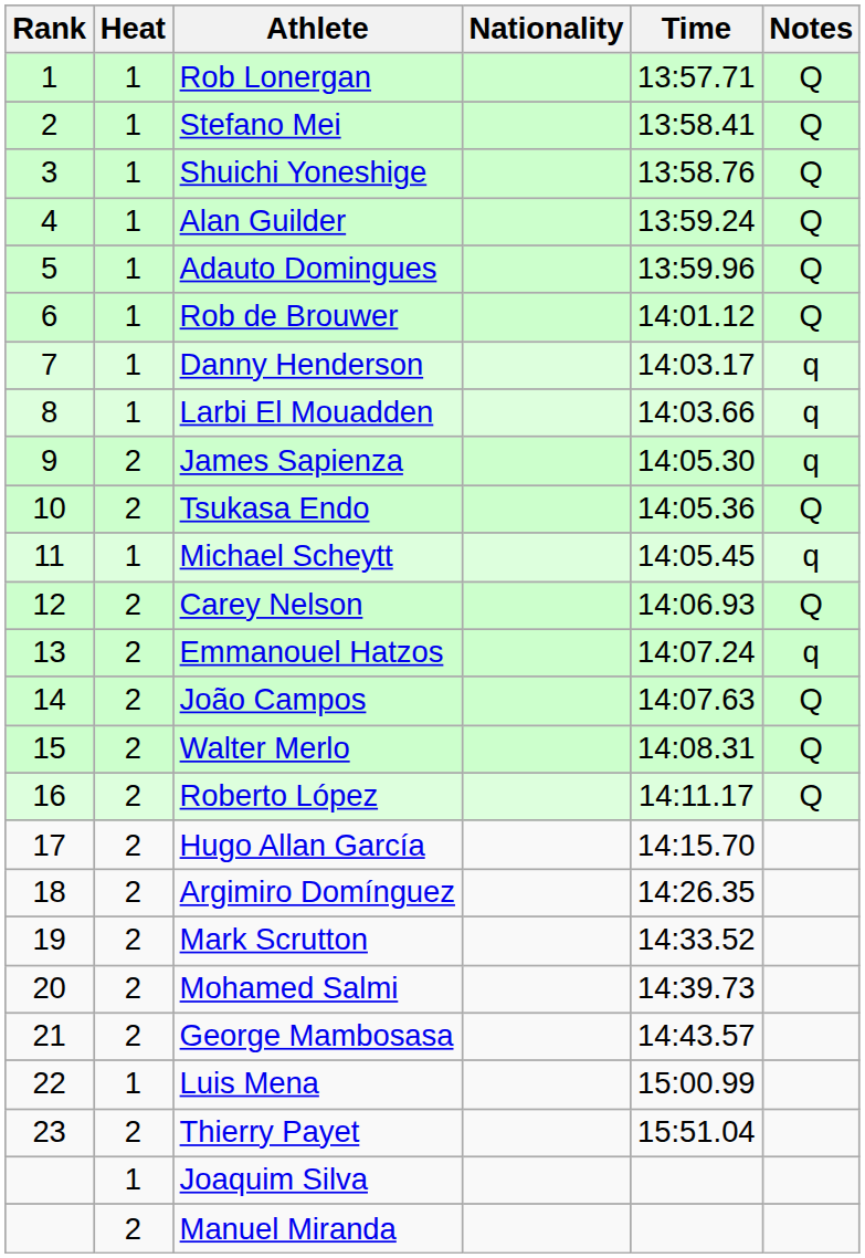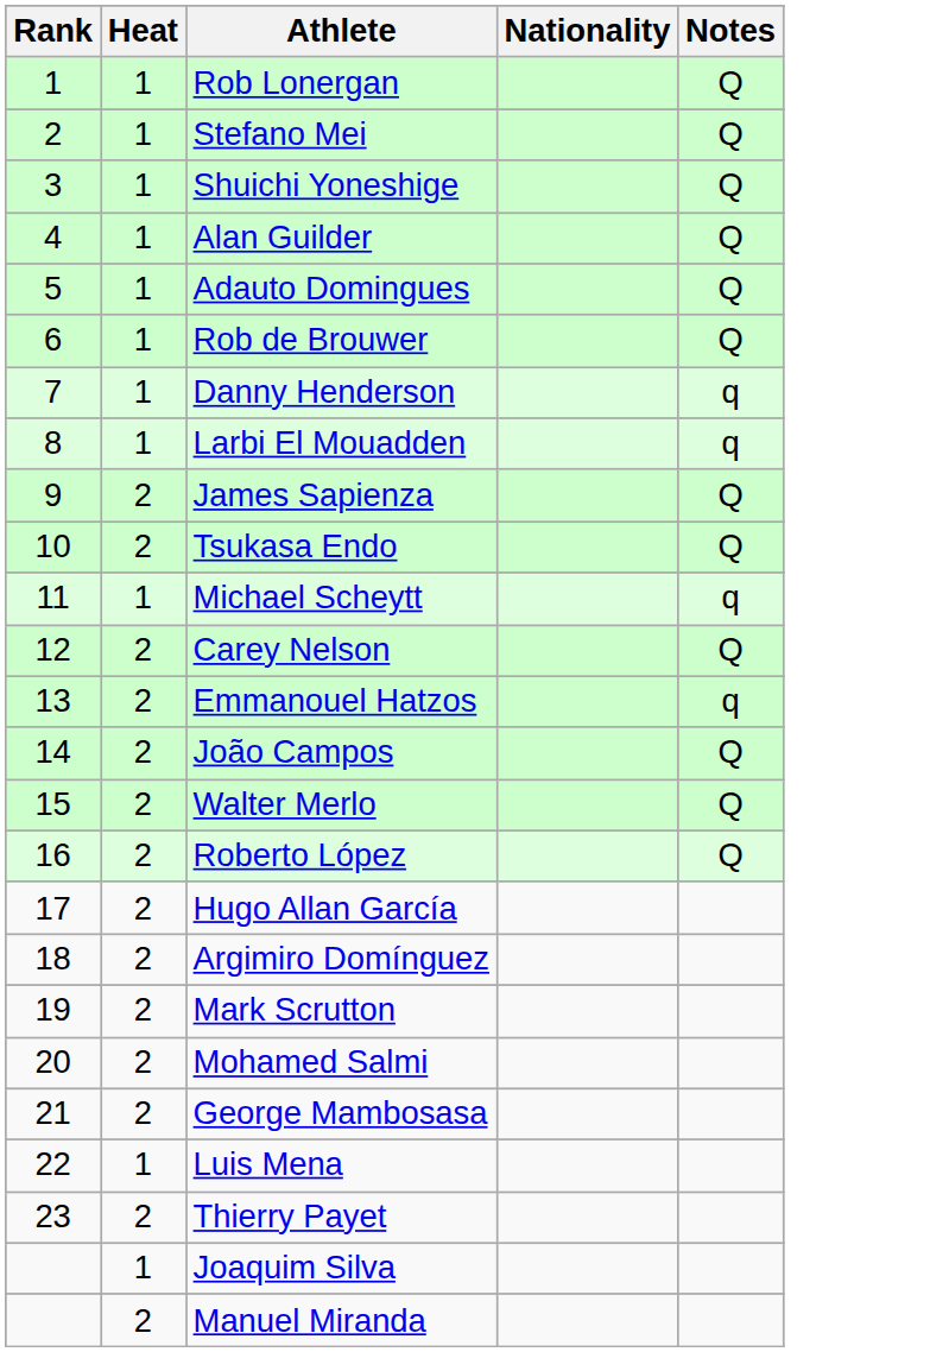- column: Time | 13:57.71 | 13:58.41 | 13:58.76 | 13:59.24 | 13:59.96 | 14:01.12 | 14:03.17 | 14:03.66 | 14:05.30 | 14:05.36 | 14:05.45 | 14:06.93 | 14:07.24 | 14:07.63 | 14:08.31 | 14:11.17 | 14:15.70 | 14:26.35 | 14:33.52 | 14:39.73 | 14:43.57 | 15:00.99 | 15:51.04
James Sapienza | Notes: q -> Q
